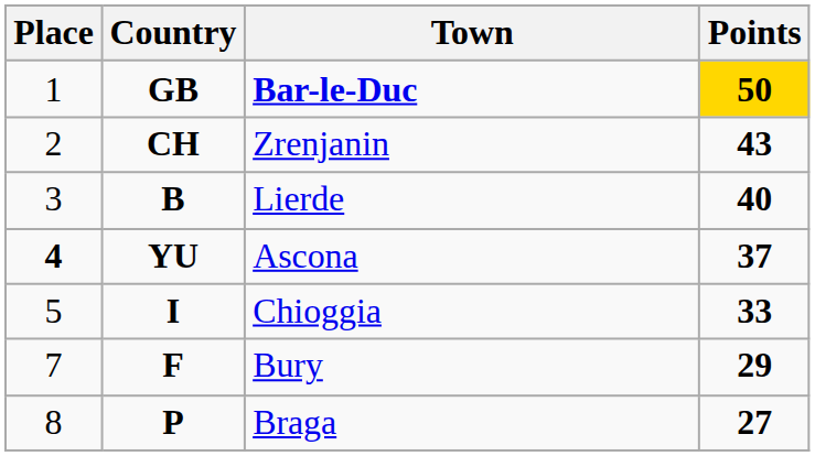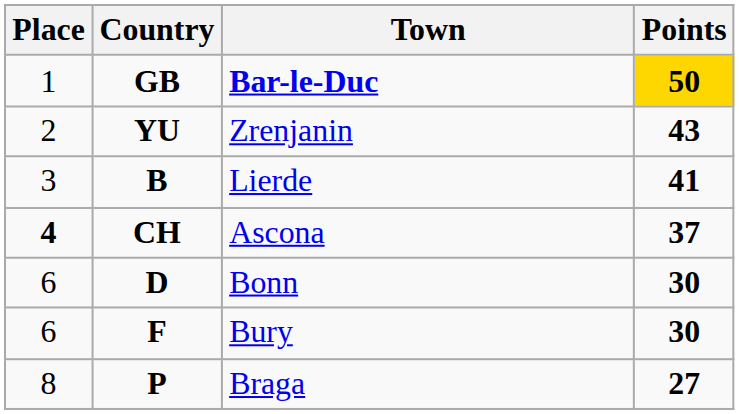Zrenjanin | Country: CH -> YU
Lierde | Points: 40 -> 41
Ascona | Country: YU -> CH
- row: 5 | I | Chioggia | 33
+ row: 6 | D | Bonn | 30
Bury | Place: 7 -> 6
Bury | Points: 29 -> 30
